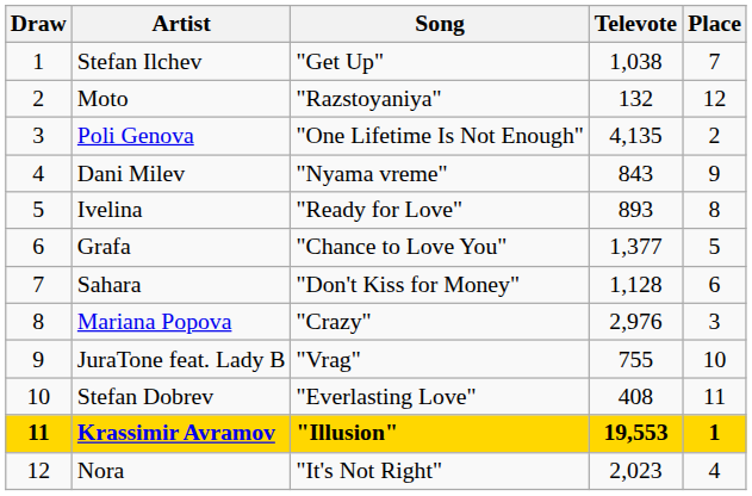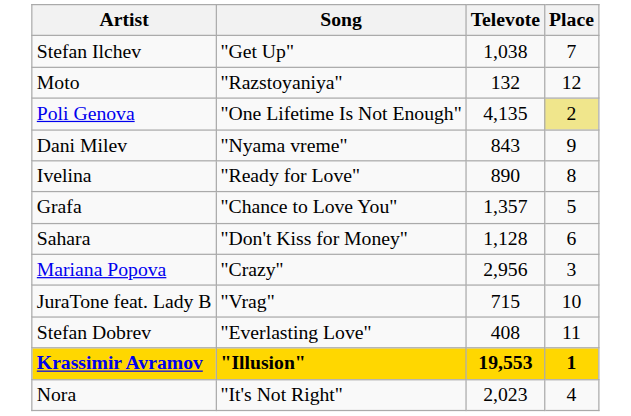- column: Draw | 1 | 2 | 3 | 4 | 5 | 6 | 7 | 8 | 9 | 10 | 11 | 12
Poli Genova | Place: no background -> khaki background
Ivelina | Televote: 893 -> 890
Grafa | Televote: 1,377 -> 1,357
Mariana Popova | Televote: 2,976 -> 2,956
JuraTone feat. Lady B | Televote: 755 -> 715
